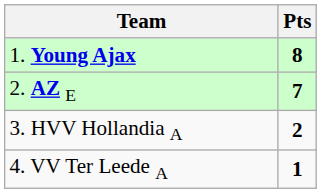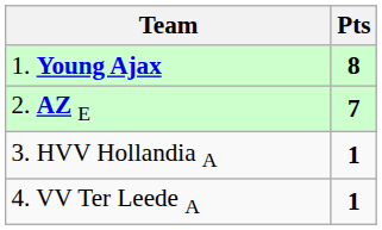3. HVV Hollandia A | Pts: 2 -> 1
